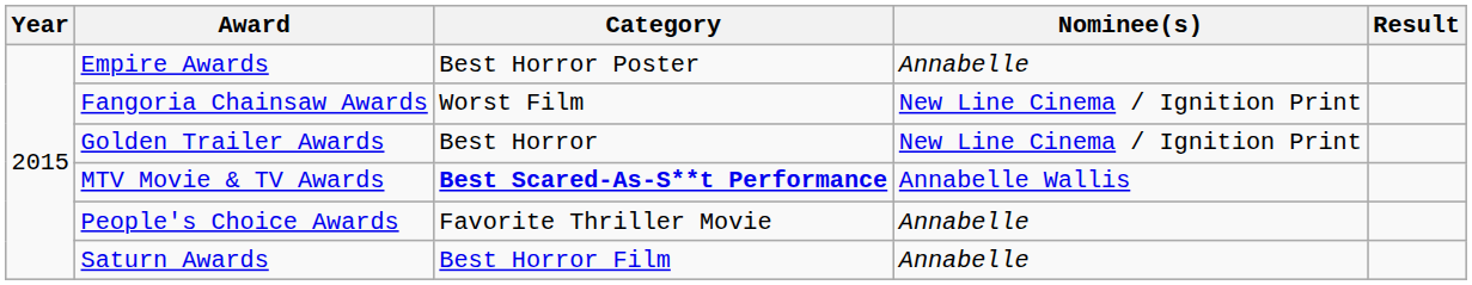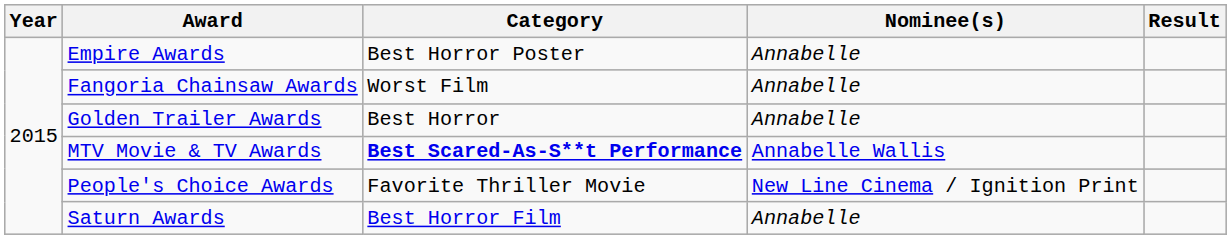Fangoria Chainsaw Awards | Nominee(s): New Line Cinema / Ignition Print -> Annabelle
Golden Trailer Awards | Nominee(s): New Line Cinema / Ignition Print -> Annabelle
People's Choice Awards | Nominee(s): Annabelle -> New Line Cinema / Ignition Print
